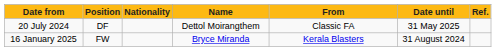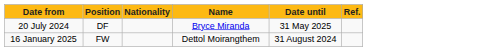- column: From | Classic FA | Kerala Blasters
20 July 2024 | Name: Dettol Moirangthem -> Bryce Miranda
16 January 2025 | Name: Bryce Miranda -> Dettol Moirangthem
